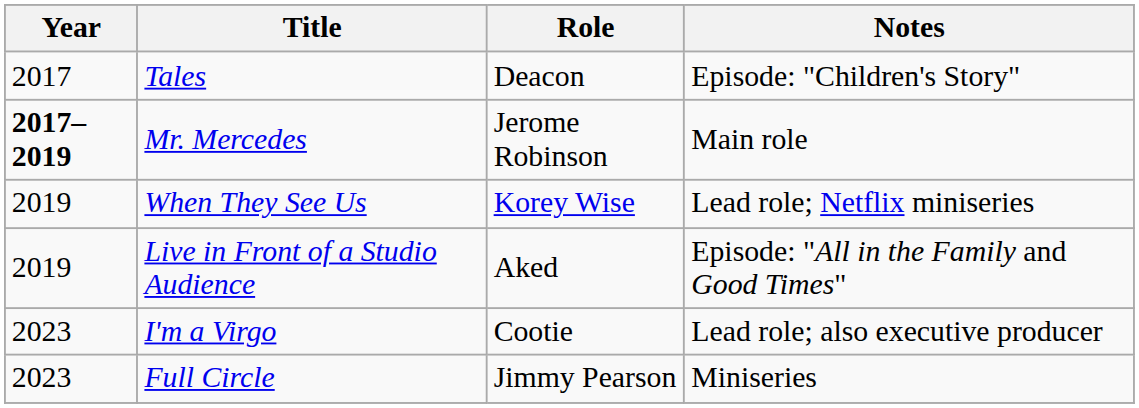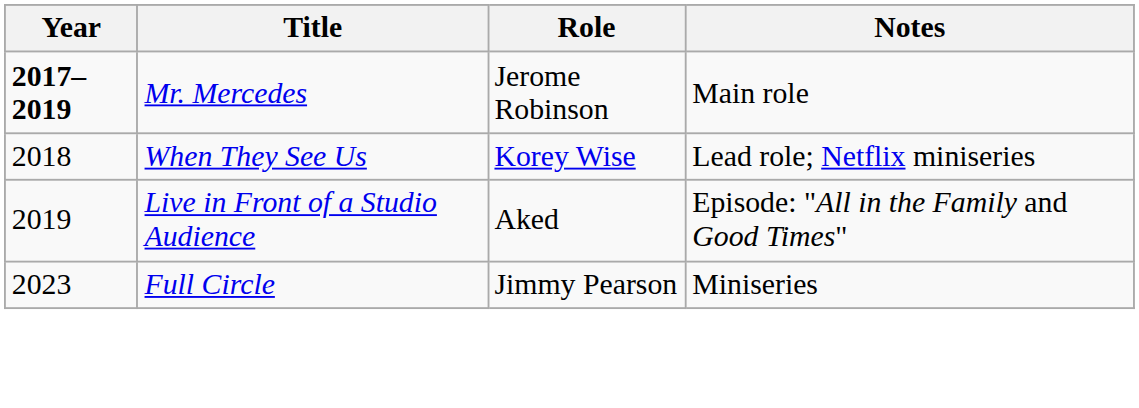- row: 2017 | Tales | Deacon | Episode: "Children's Story"
When They See Us | Year: 2019 -> 2018
- row: 2023 | I'm a Virgo | Cootie | Lead role; also executive producer
